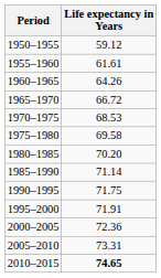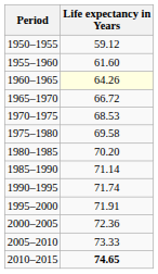1955–1960 | Life expectancy in Years: 61.61 -> 61.60
1960–1965 | Life expectancy in Years: no background -> lightyellow background
1990–1995 | Life expectancy in Years: 71.75 -> 71.74
2005–2010 | Life expectancy in Years: 73.31 -> 73.33
